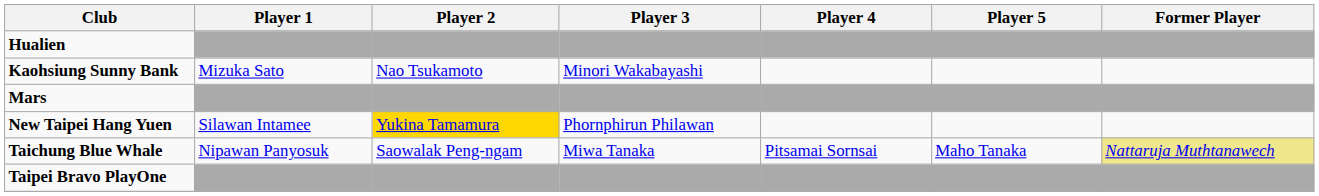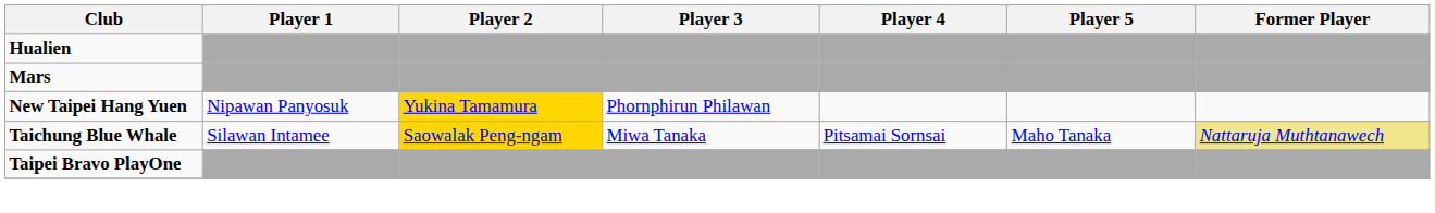- row: Kaohsiung Sunny Bank | Mizuka Sato | Nao Tsukamoto | Minori Wakabayashi
New Taipei Hang Yuen | Player 1: Silawan Intamee -> Nipawan Panyosuk
Taichung Blue Whale | Player 1: Nipawan Panyosuk -> Silawan Intamee
Taichung Blue Whale | Player 2: no background -> gold background
